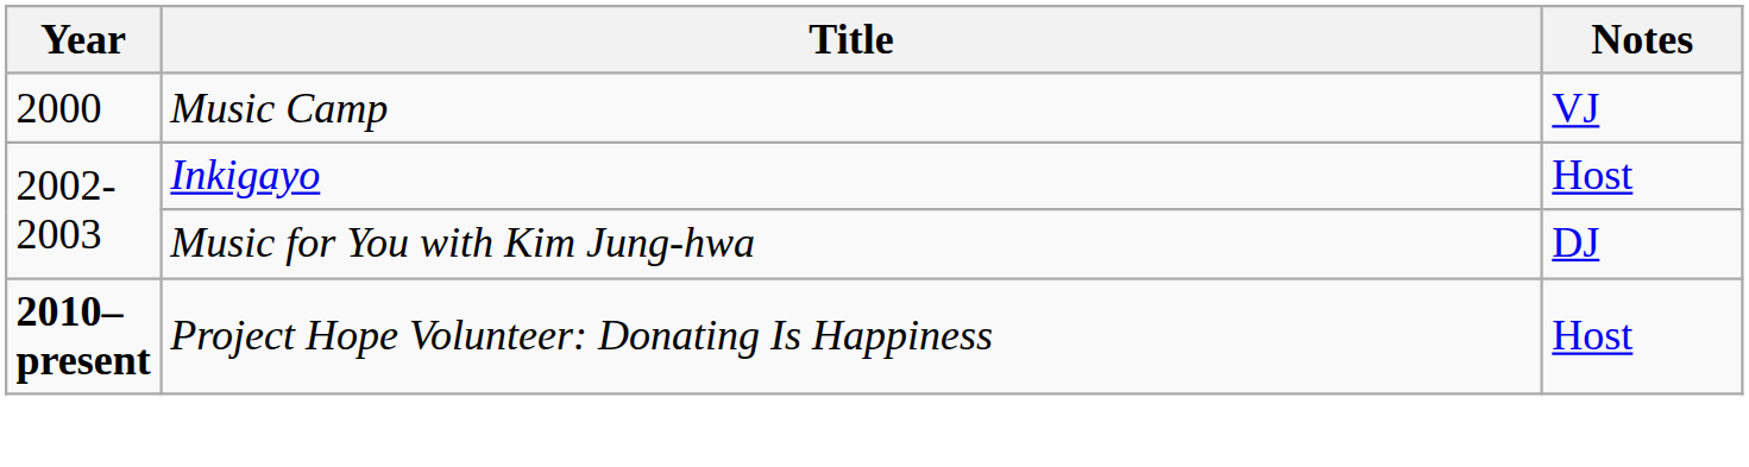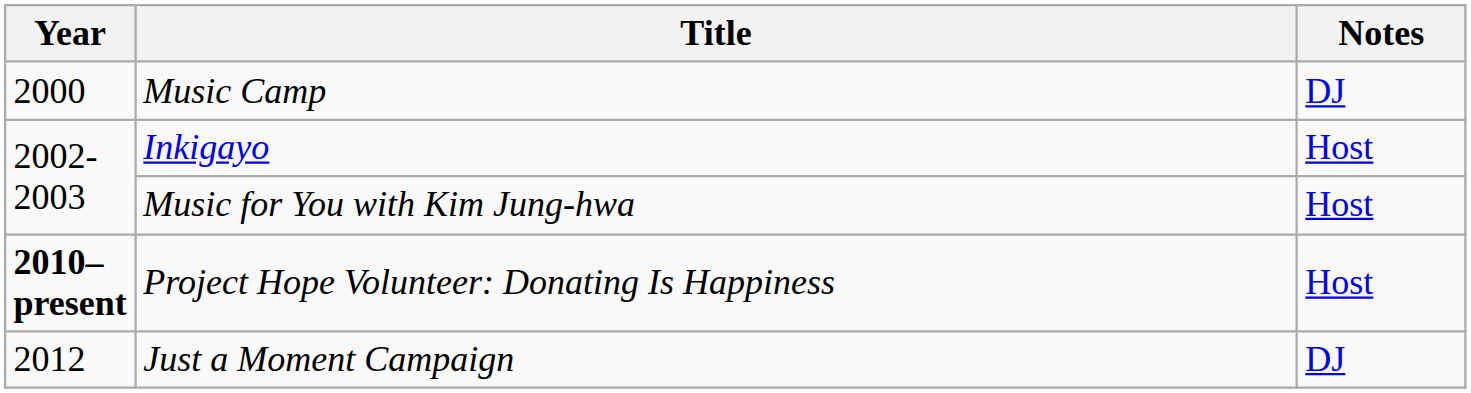Music Camp | Notes: VJ -> DJ
Music for You with Kim Jung-hwa | Notes: DJ -> Host
+ row: 2012 | Just a Moment Campaign | DJ
